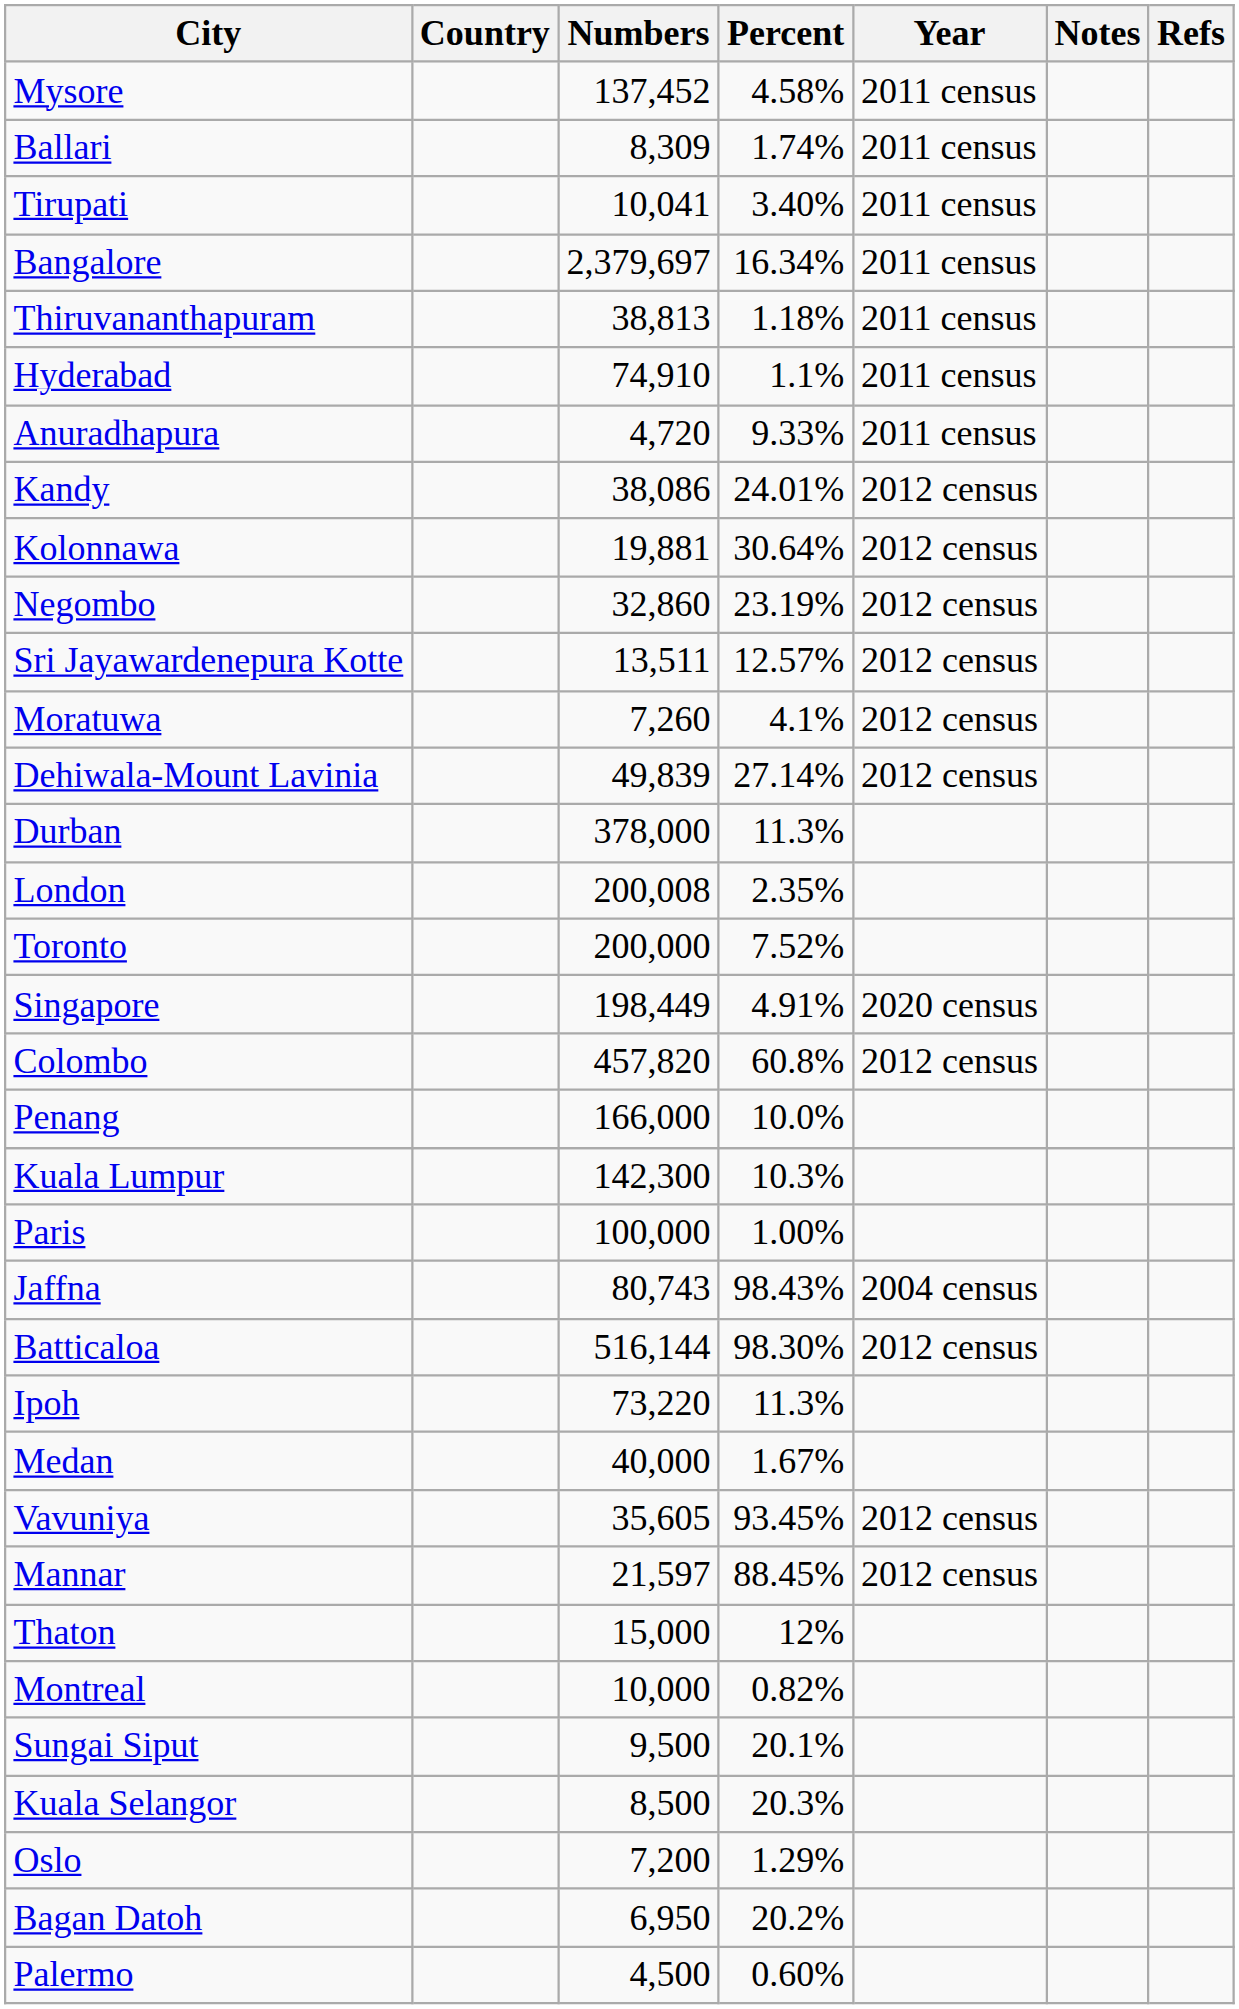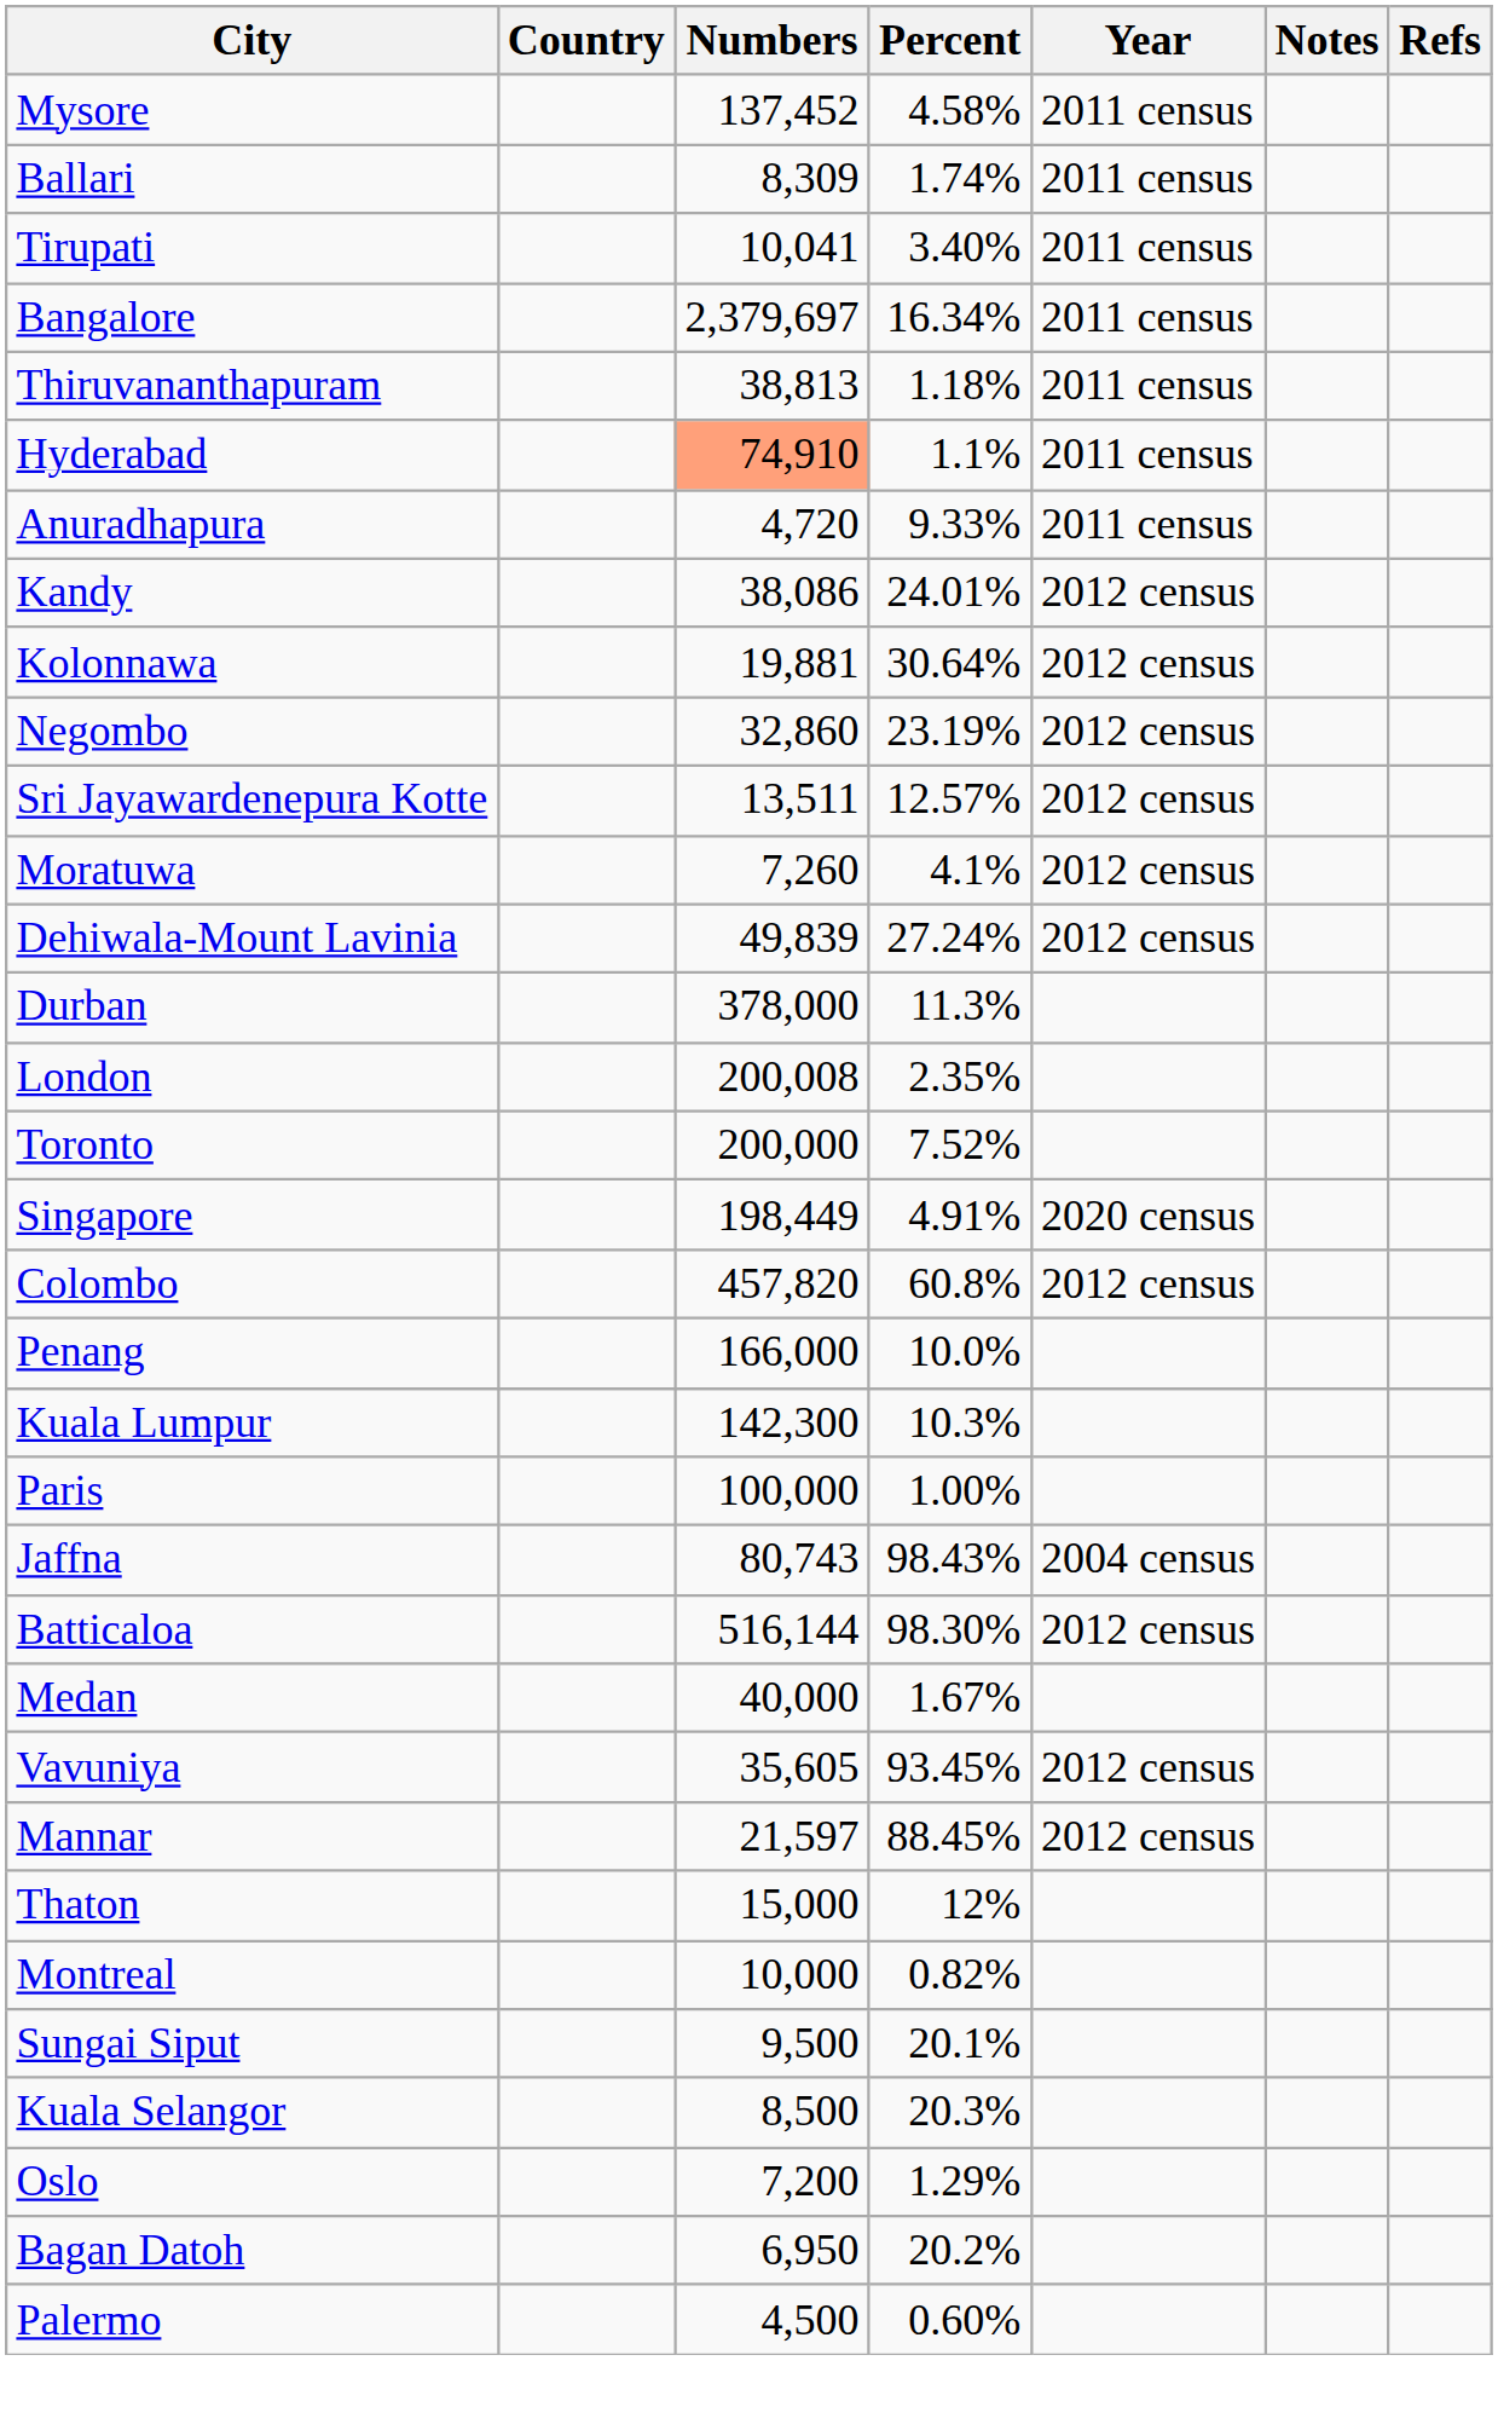Hyderabad | Numbers: no background -> lightsalmon background
Dehiwala-Mount Lavinia | Percent: 27.14% -> 27.24%
- row: Ipoh | 73,220 | 11.3%
